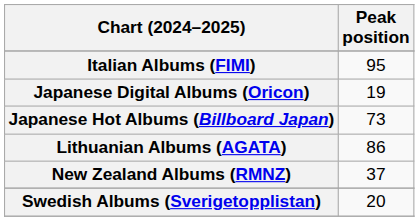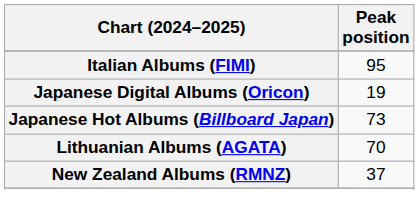Lithuanian Albums (AGATA) | Peak position: 86 -> 70
- row: Swedish Albums (Sverigetopplistan) | 20
